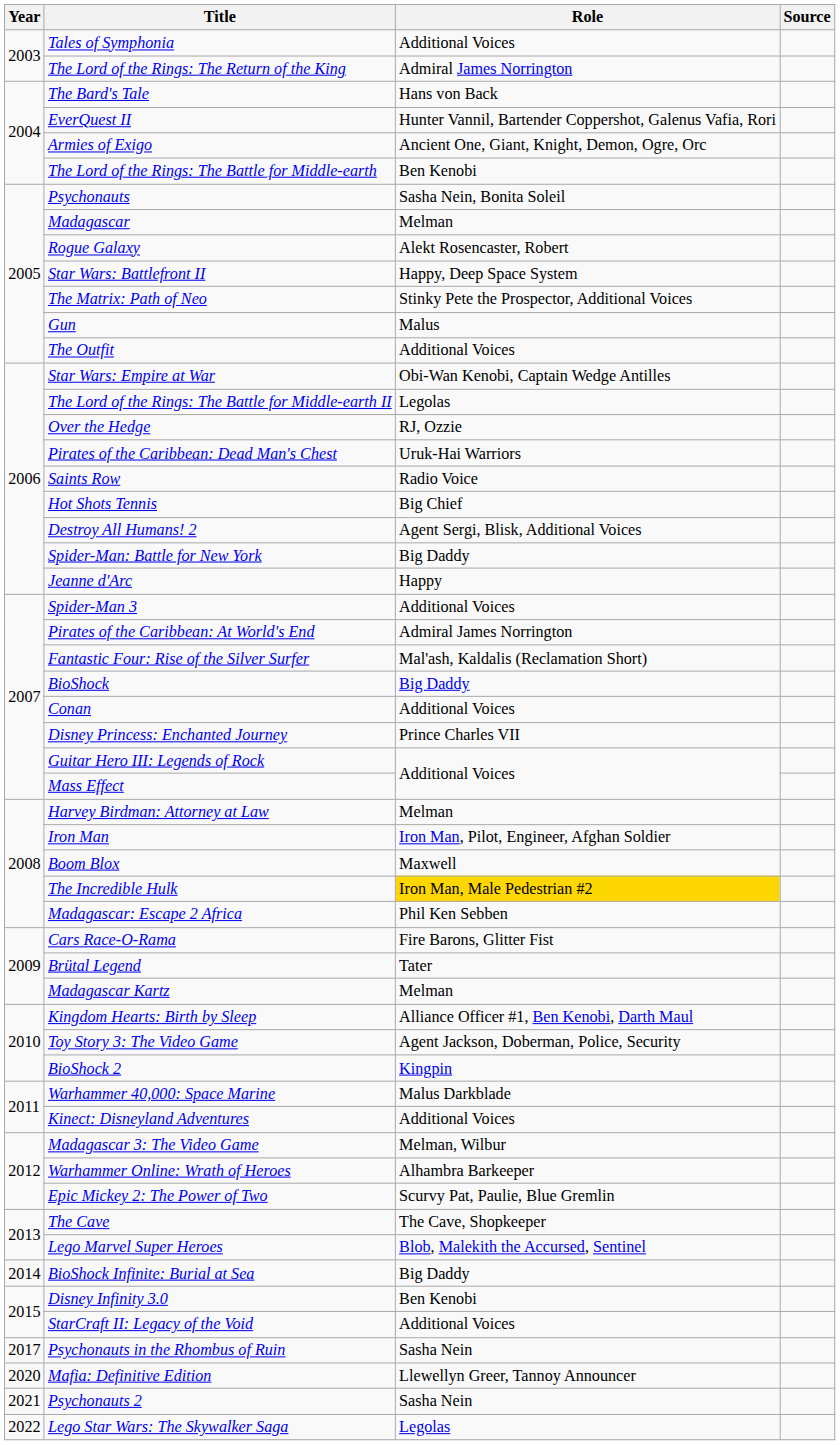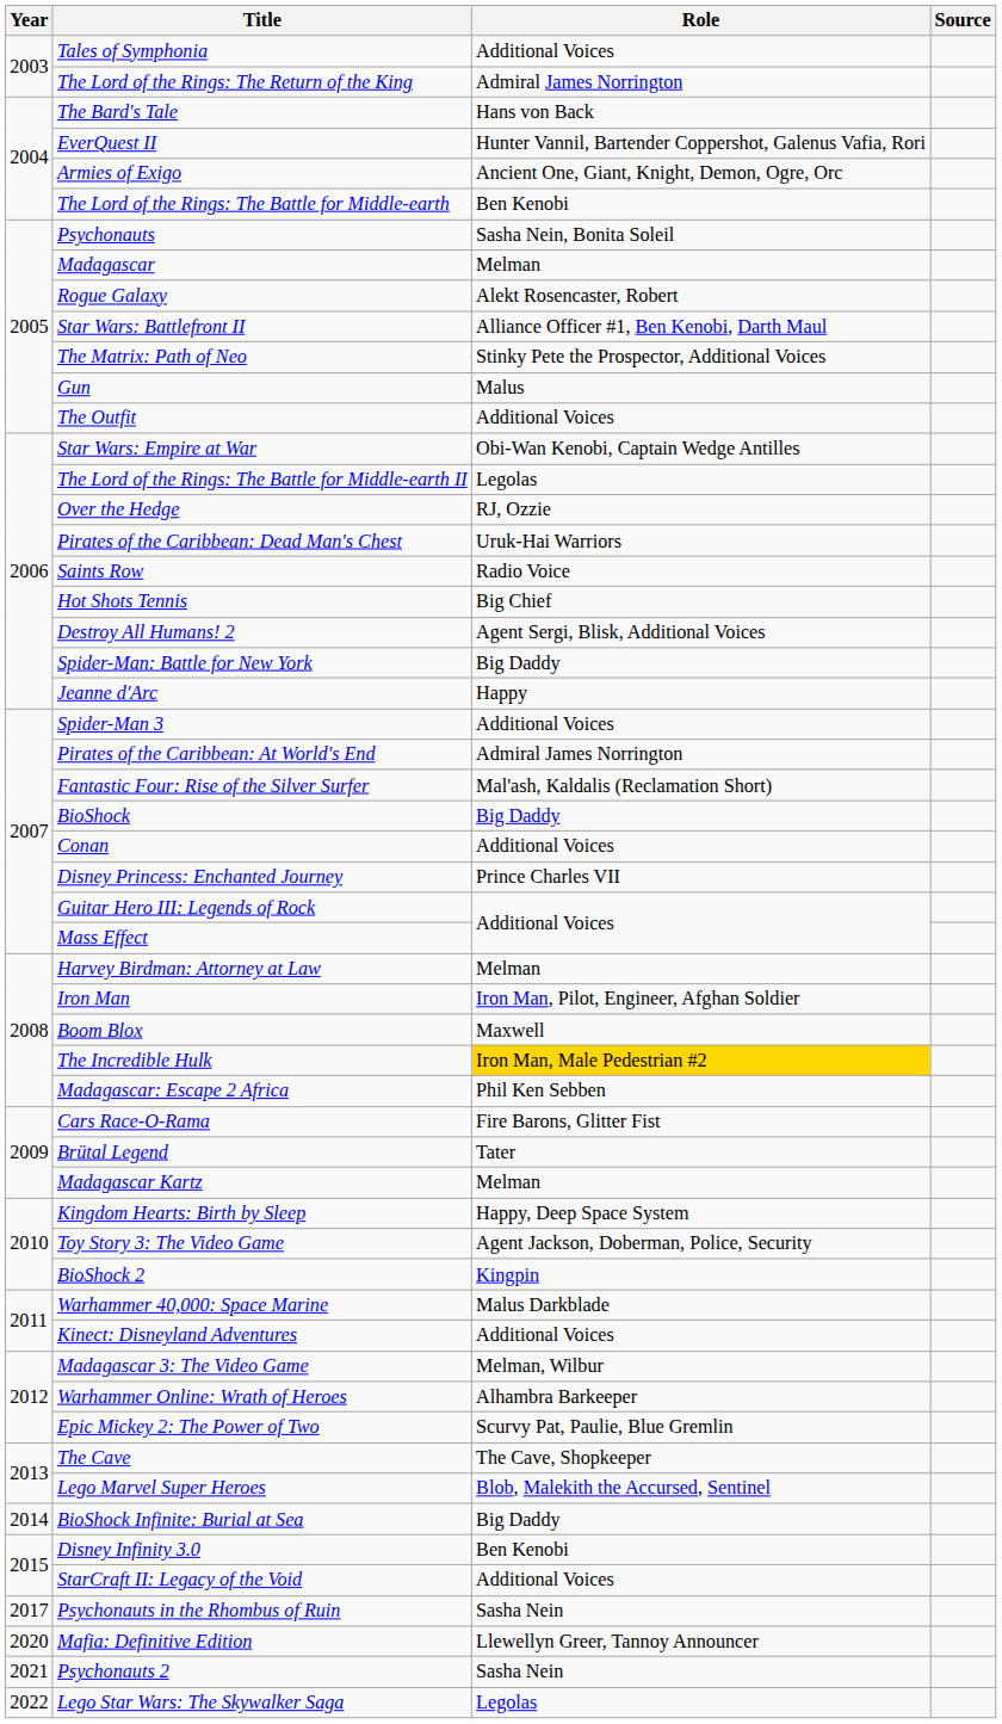Star Wars: Battlefront II | Role: Happy, Deep Space System -> Alliance Officer #1, Ben Kenobi, Darth Maul
Kingdom Hearts: Birth by Sleep | Role: Alliance Officer #1, Ben Kenobi, Darth Maul -> Happy, Deep Space System
